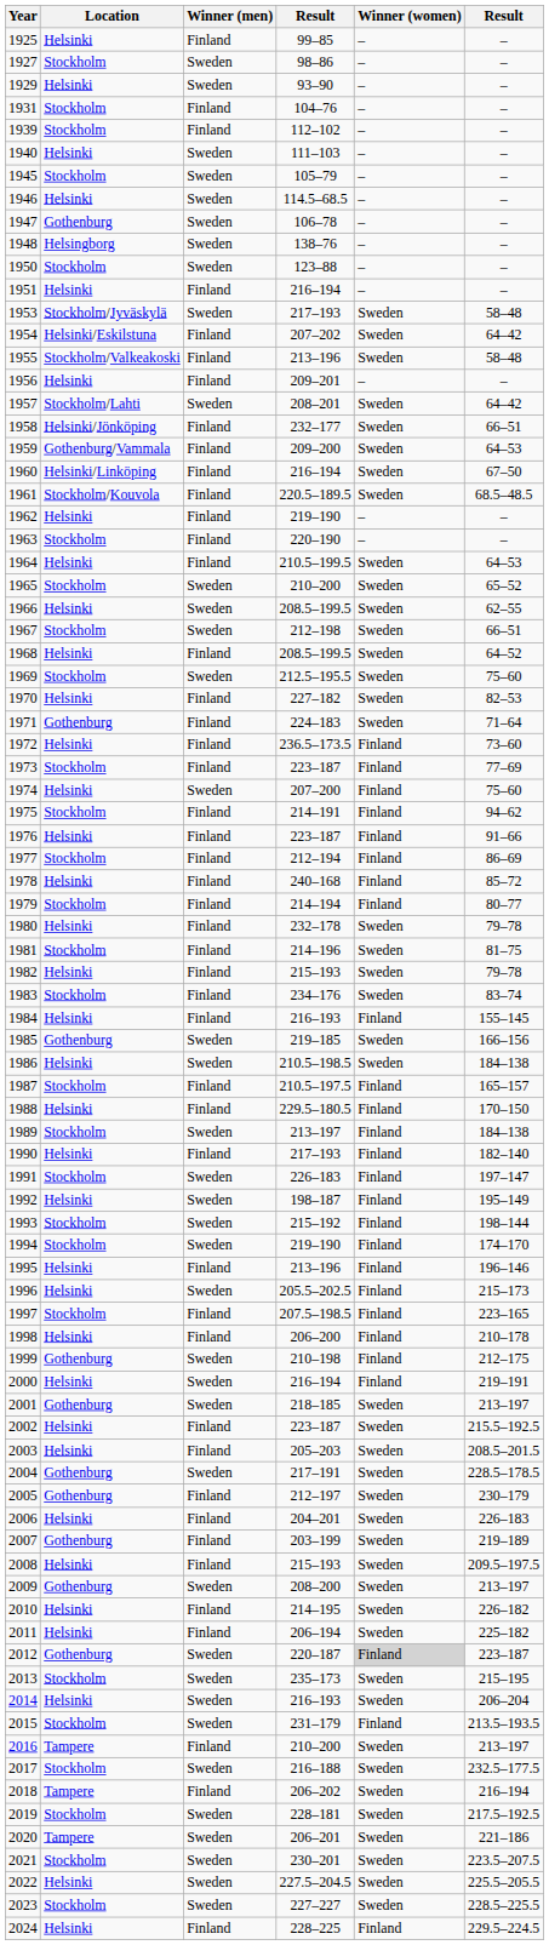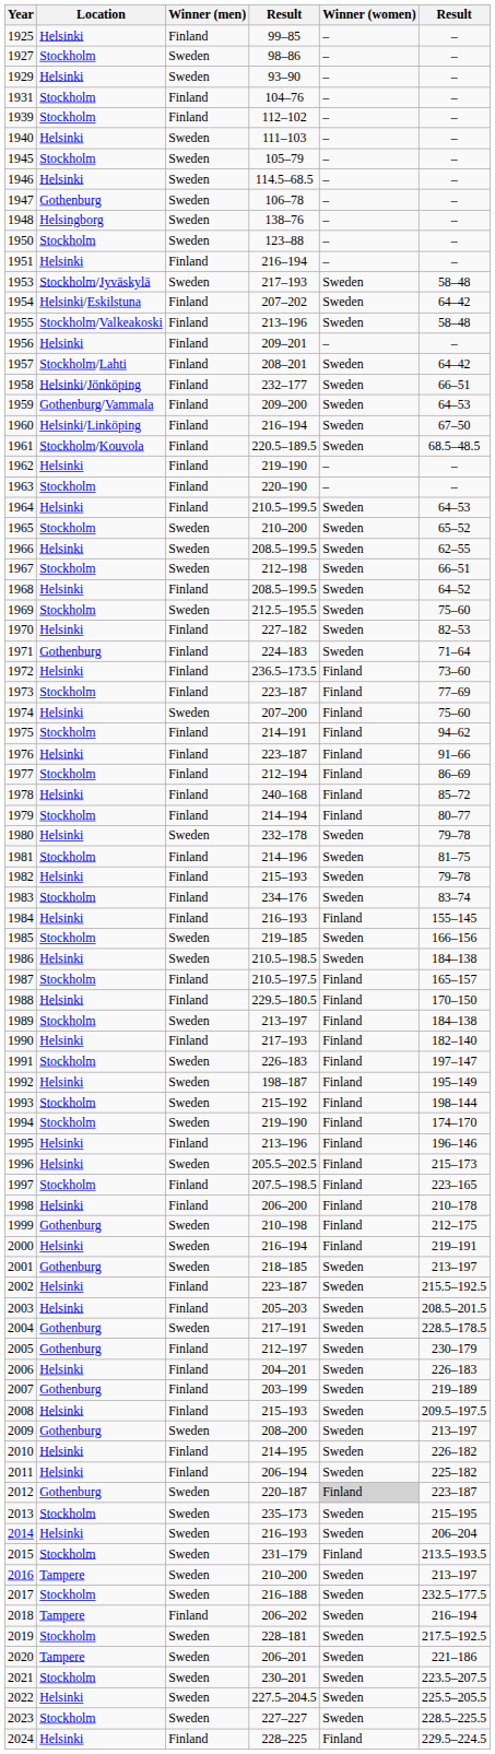1957 | Winner (men): Sweden -> Finland
1980 | Winner (men): Finland -> Sweden
1985 | Location: Gothenburg -> Stockholm
2016 | Winner (men): Finland -> Sweden
